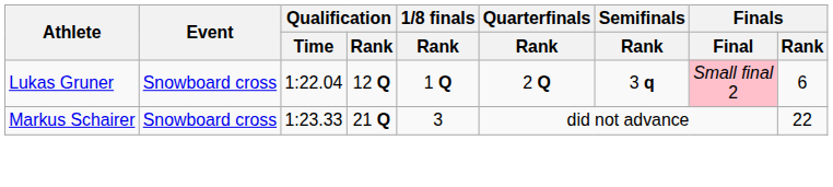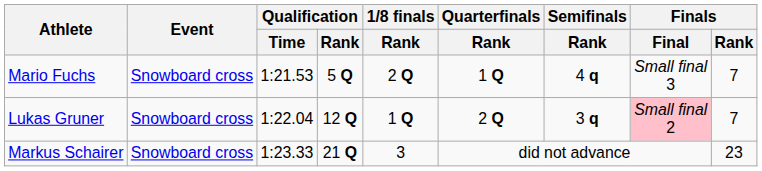+ row: Mario Fuchs | Snowboard cross | 1:21.53 | 5 Q | 2 Q | 1 Q | 4 q | Small final 3 | 7
Lukas Gruner | Finals / Rank: 6 -> 7
Markus Schairer | Finals / Rank: 22 -> 23
